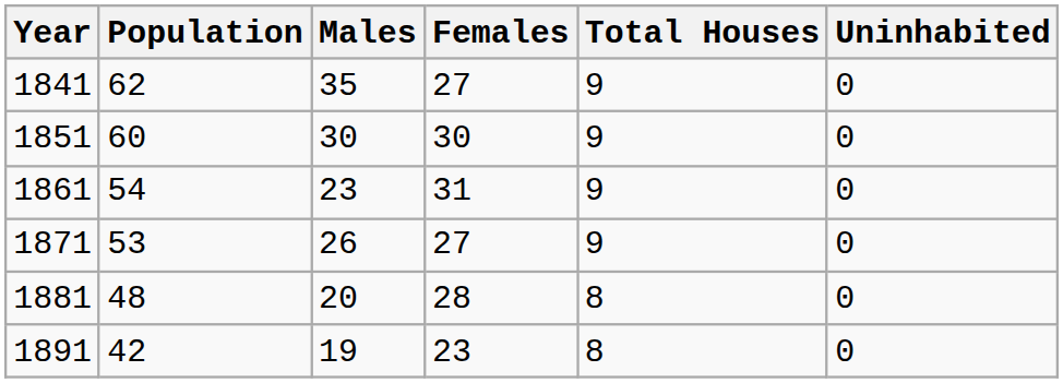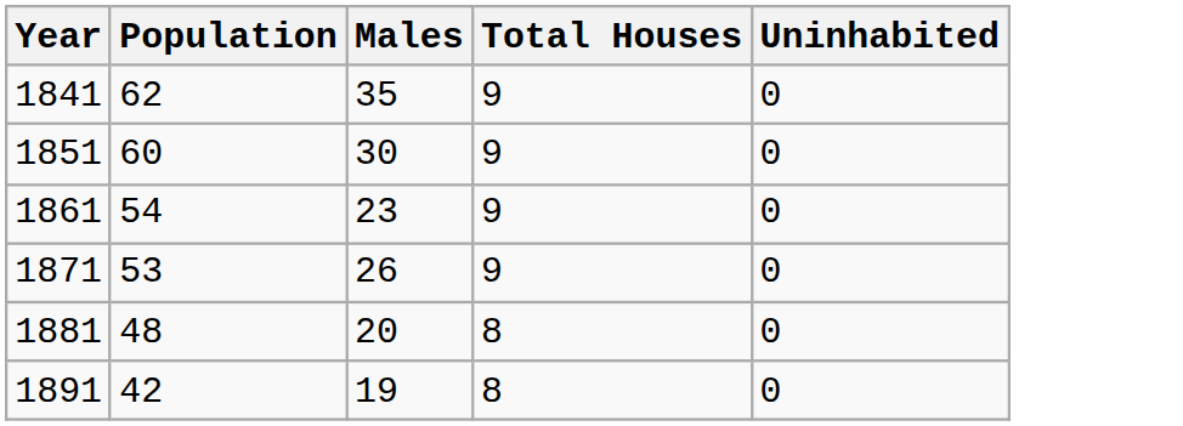- column: Females | 27 | 30 | 31 | 27 | 28 | 23
